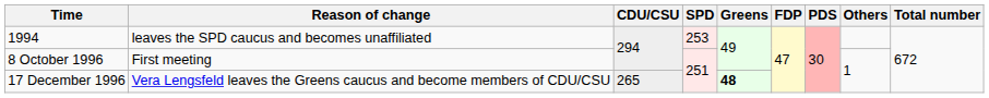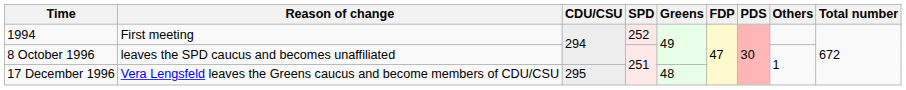1994 | Reason of change: leaves the SPD caucus and becomes unaffiliated -> First meeting
1994 | SPD: 253 -> 252
8 October 1996 | Reason of change: First meeting -> leaves the SPD caucus and becomes unaffiliated
17 December 1996 | CDU/CSU: 265 -> 295
17 December 1996 | Greens: bold -> normal
